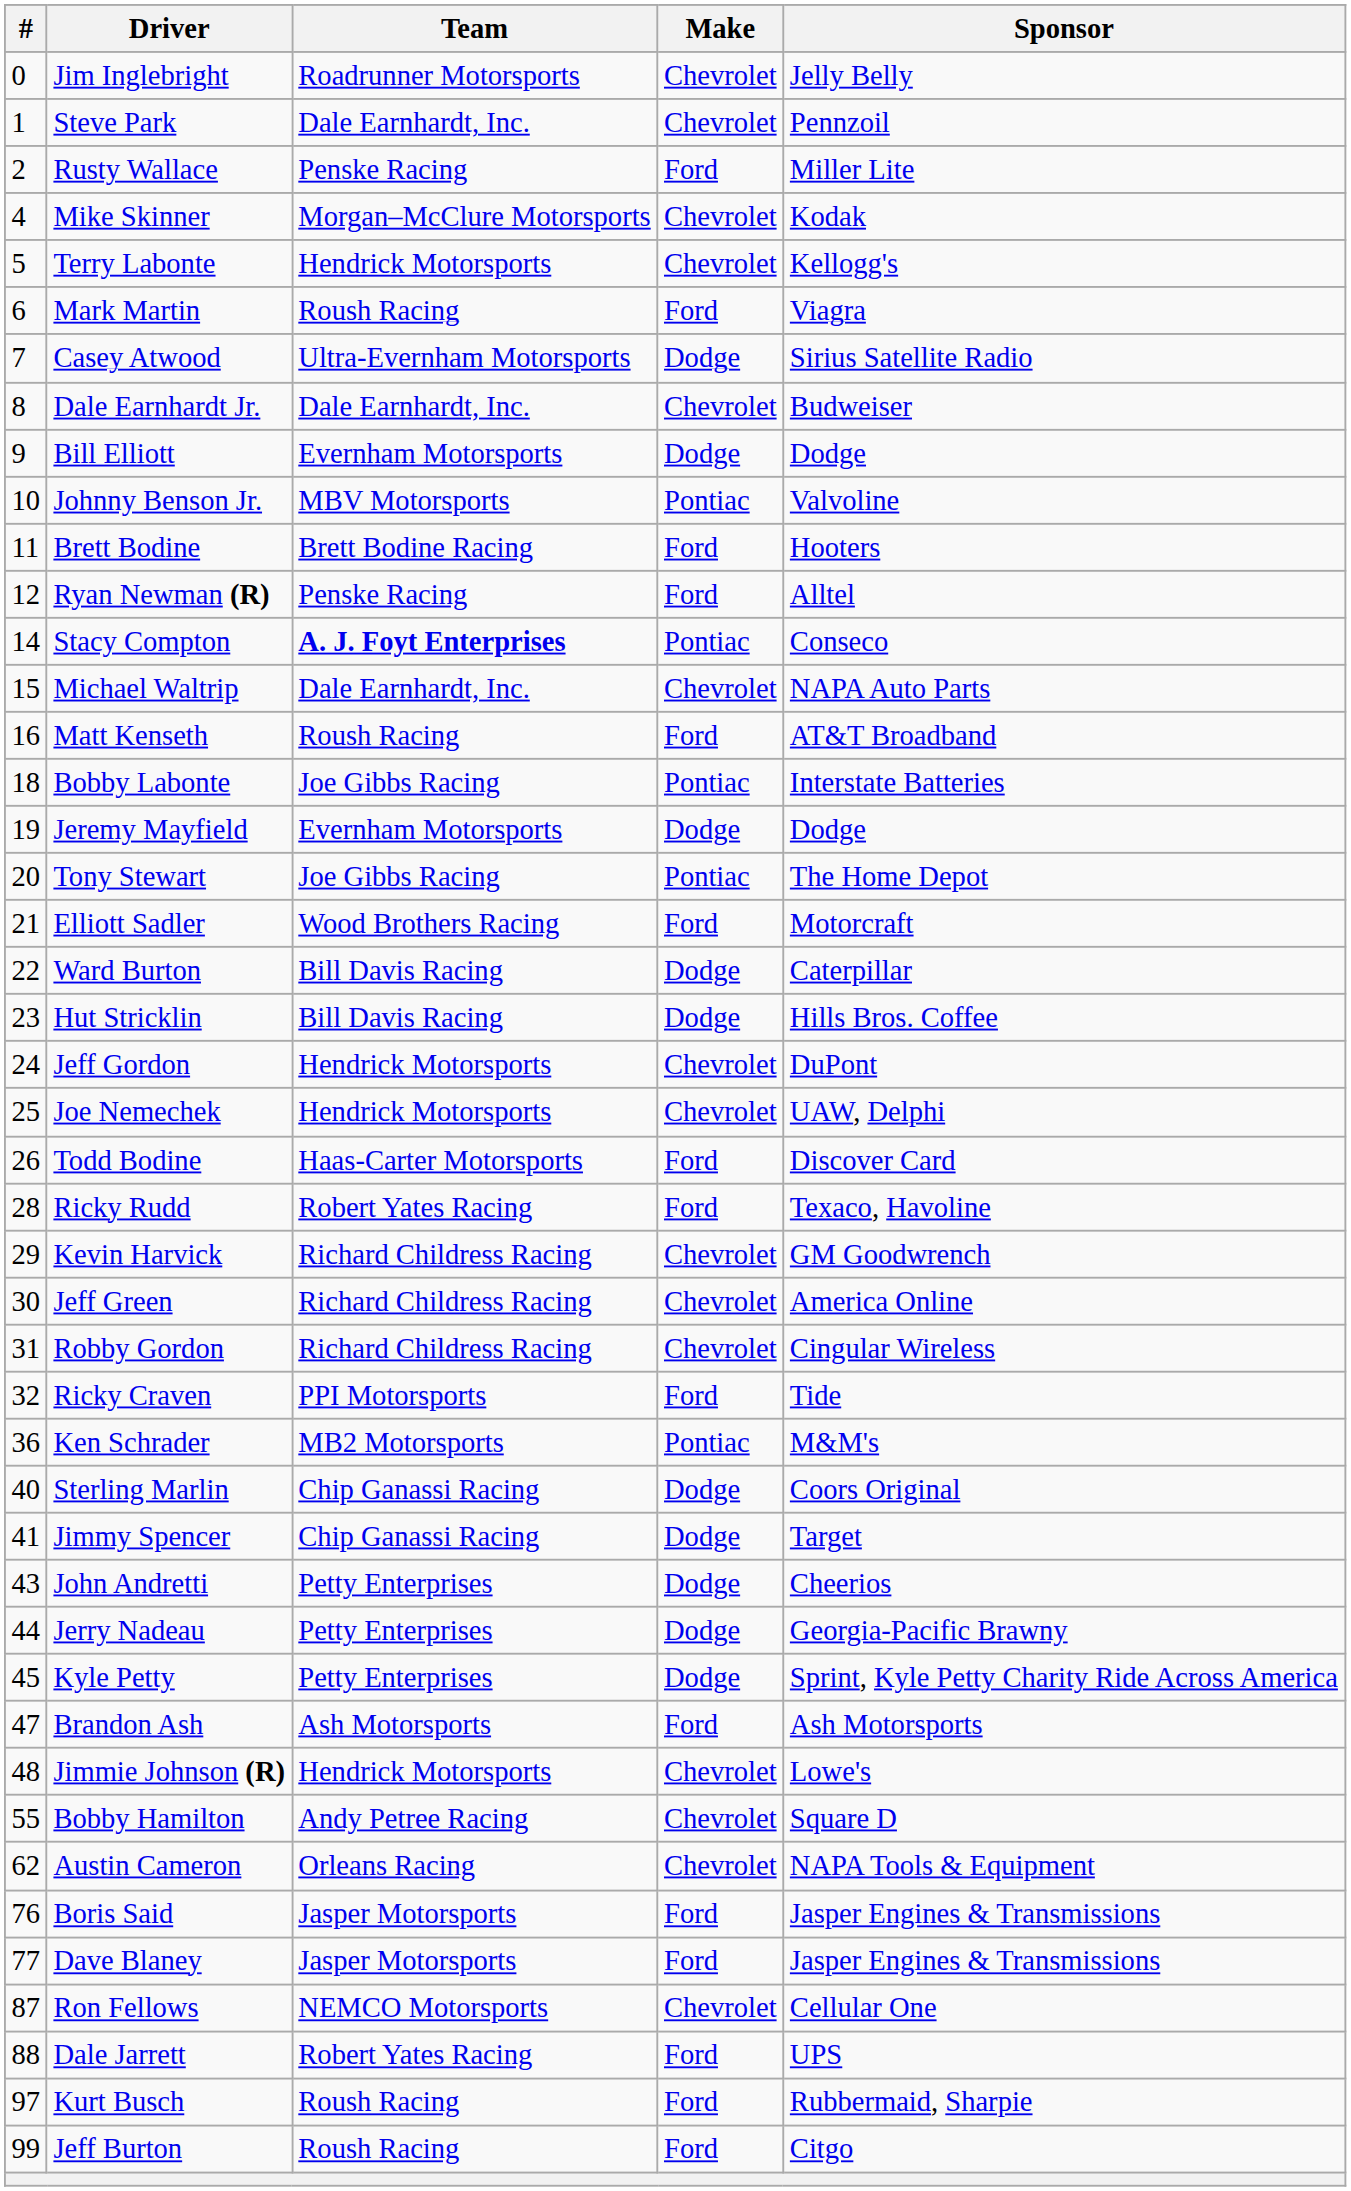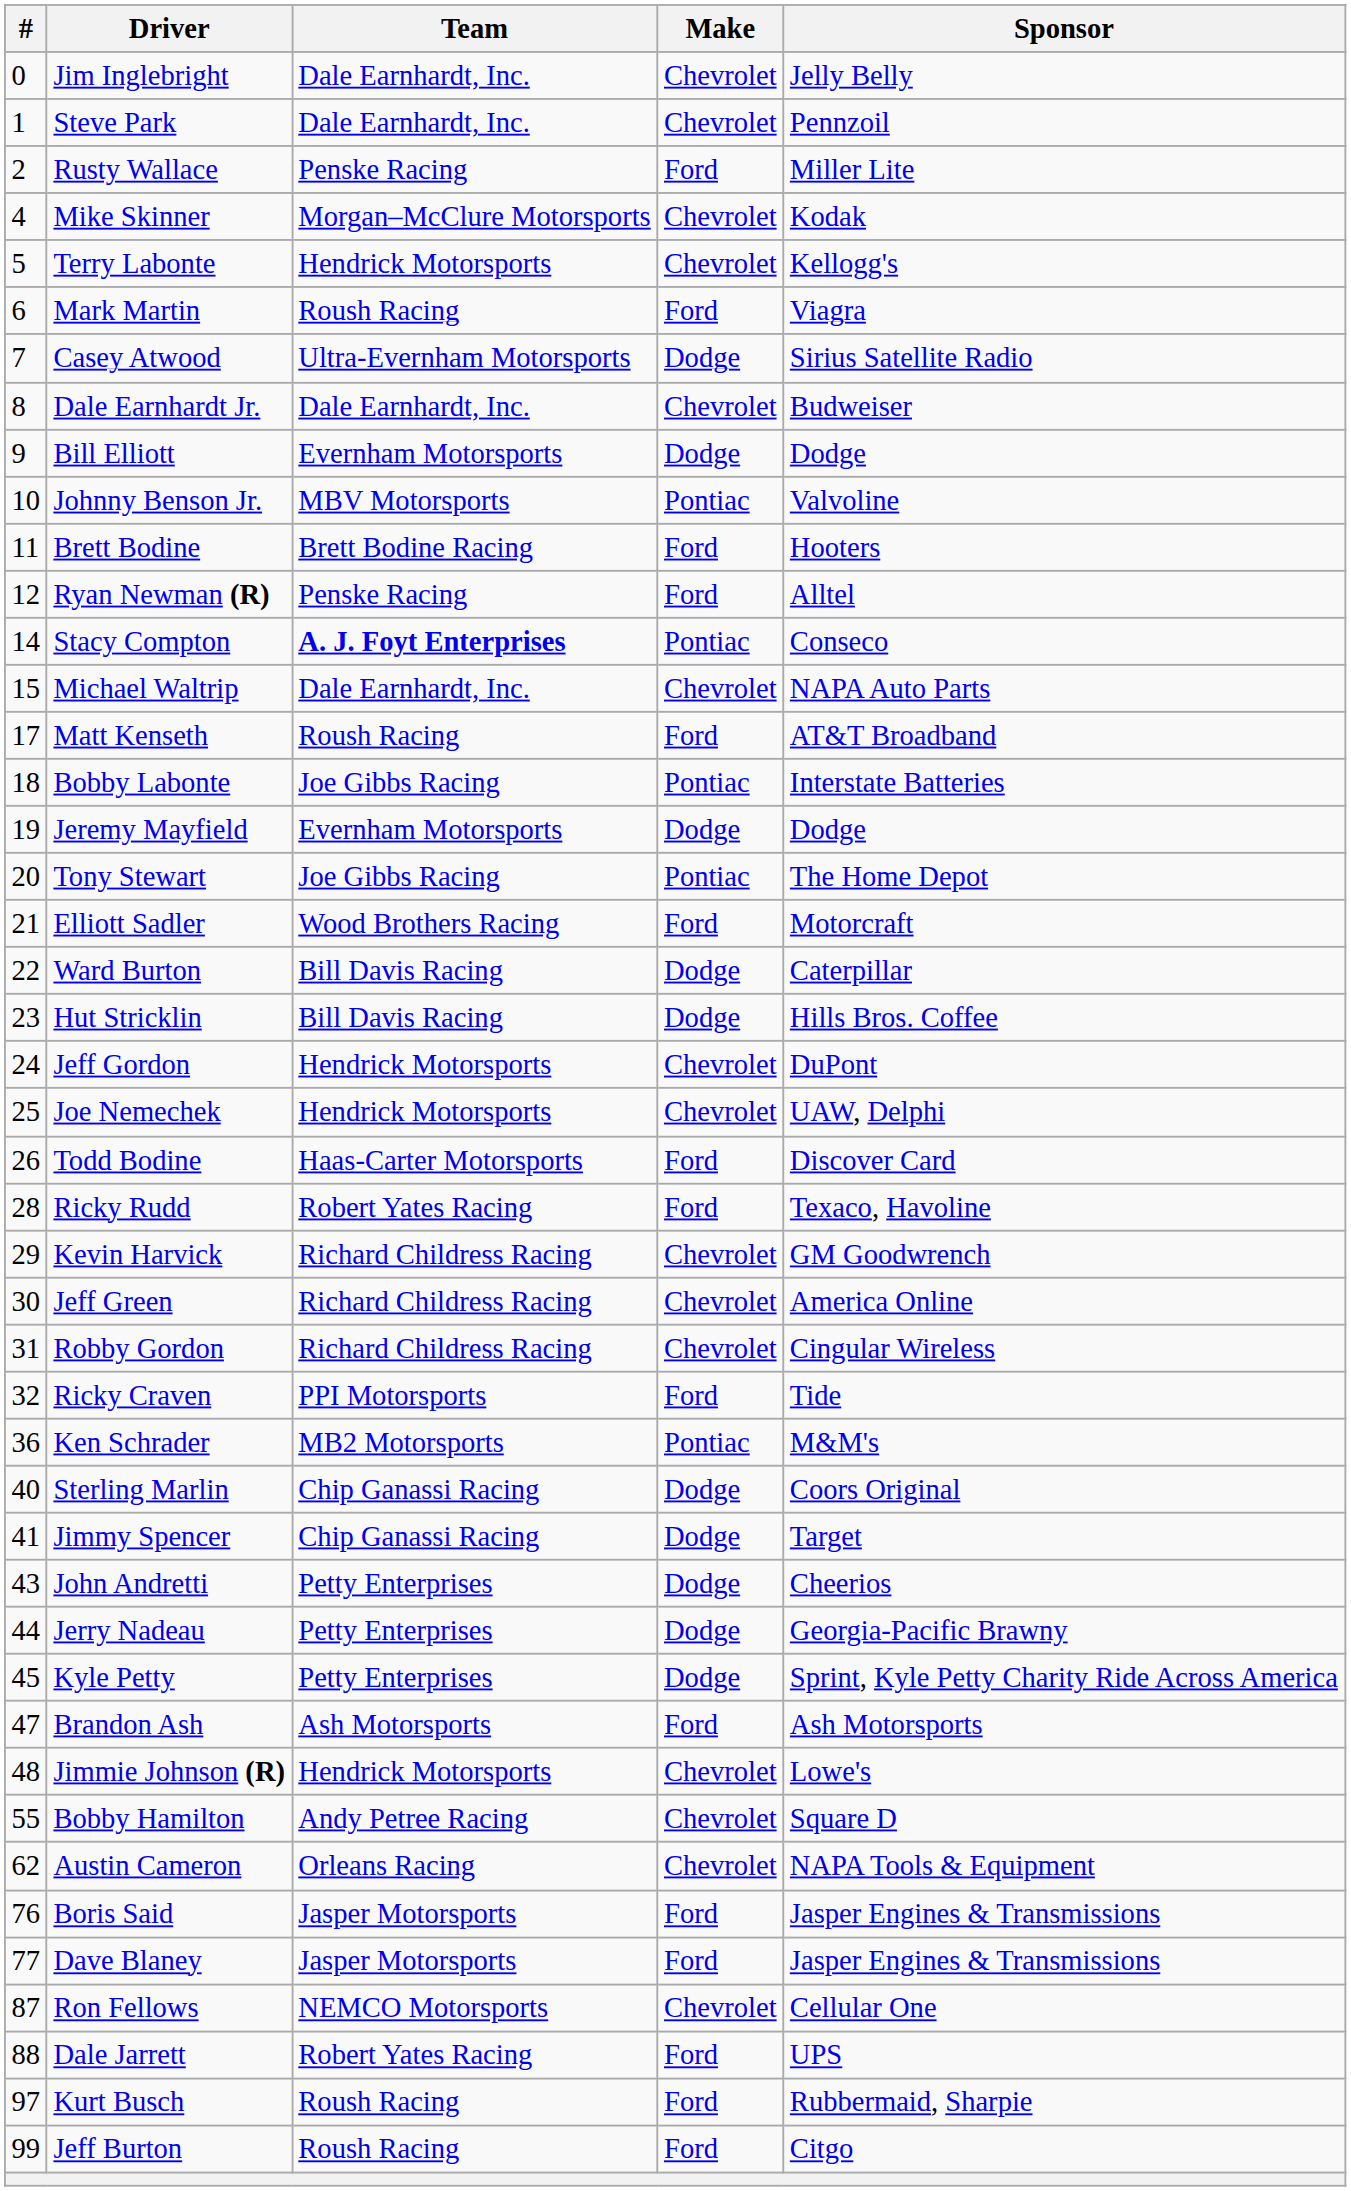Jim Inglebright | Team: Roadrunner Motorsports -> Dale Earnhardt, Inc.
Matt Kenseth | #: 16 -> 17
